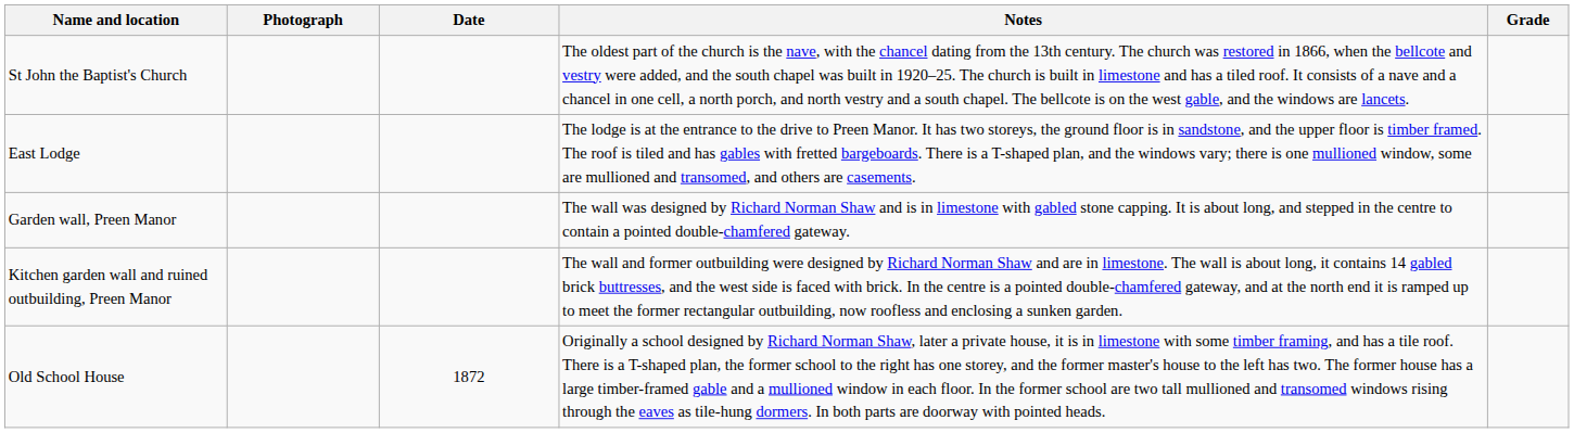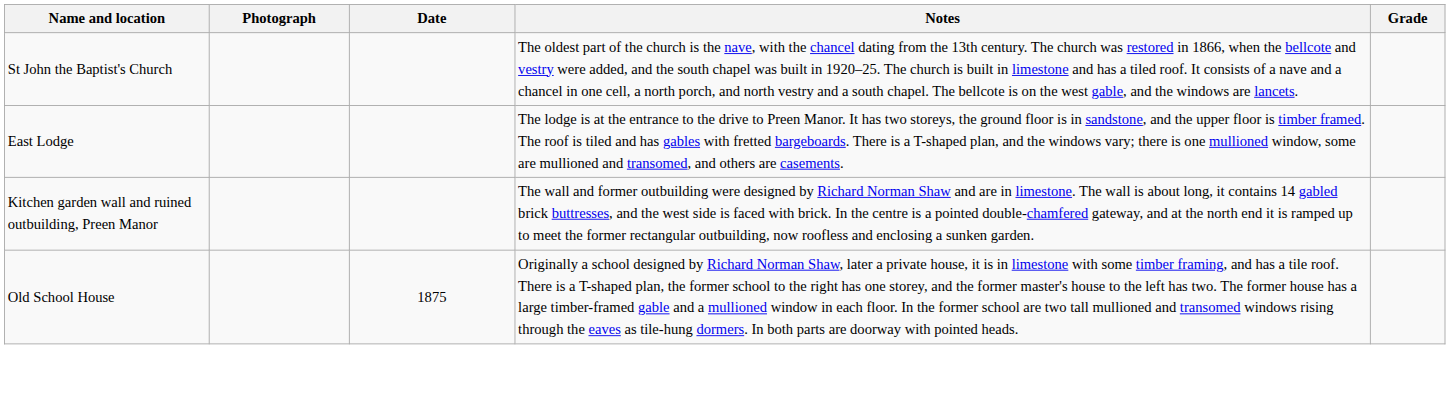- row: Garden wall, Preen Manor | The wall was designed by Richard Norman Shaw and is in limestone with gabled stone capping. It is about long, and stepped in the centre to contain a pointed double-chamfered gateway.
Old School House | Date: 1872 -> 1875
